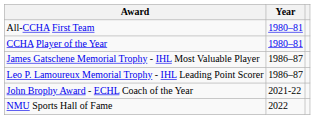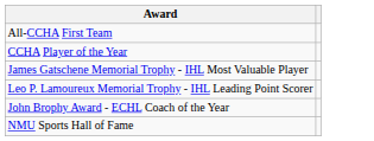- column: Year | 1980–81 | 1980–81 | 1986–87 | 1986–87 | 2021-22 | 2022
